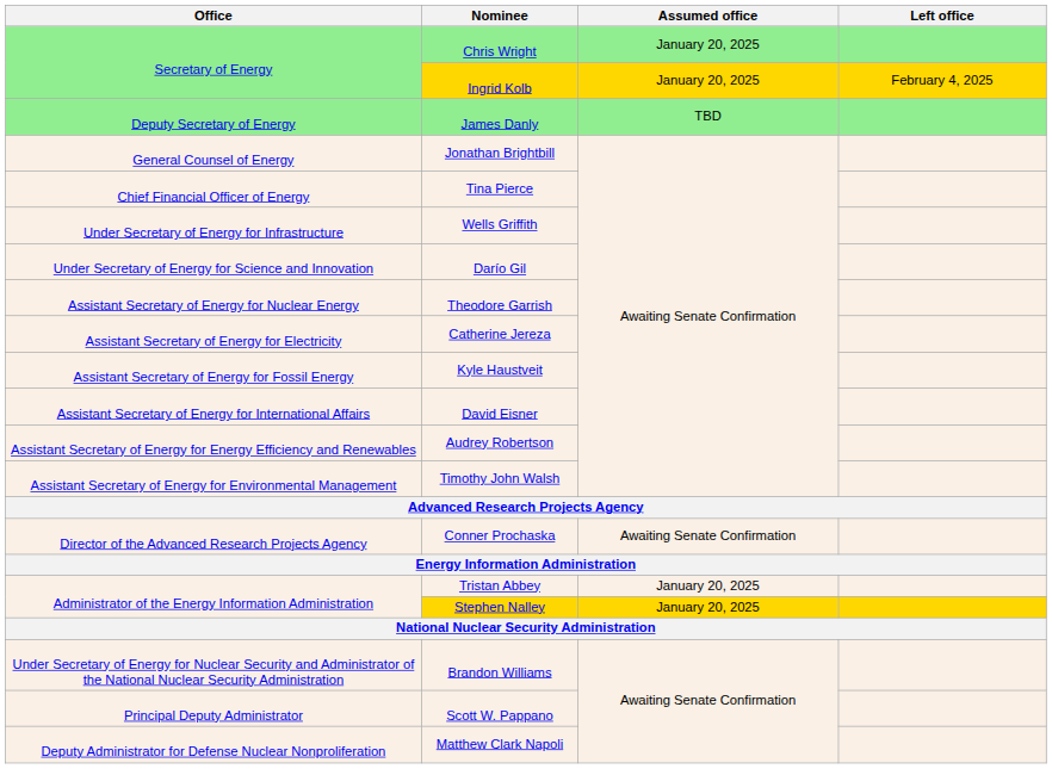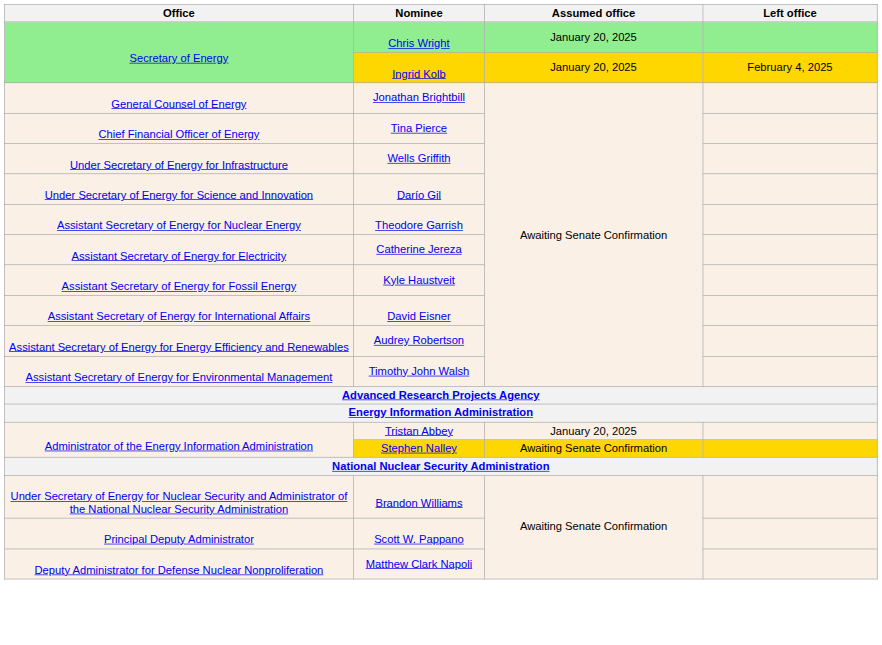- row: Deputy Secretary of Energy | James Danly | TBD
- row: Director of the Advanced Research Projects Agency | Conner Prochaska | Awaiting Senate Confirmation
Stephen Nalley | Assumed office: January 20, 2025 -> Awaiting Senate Confirmation
